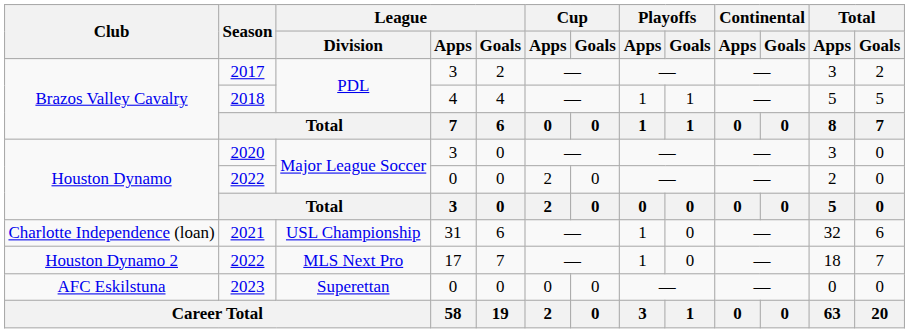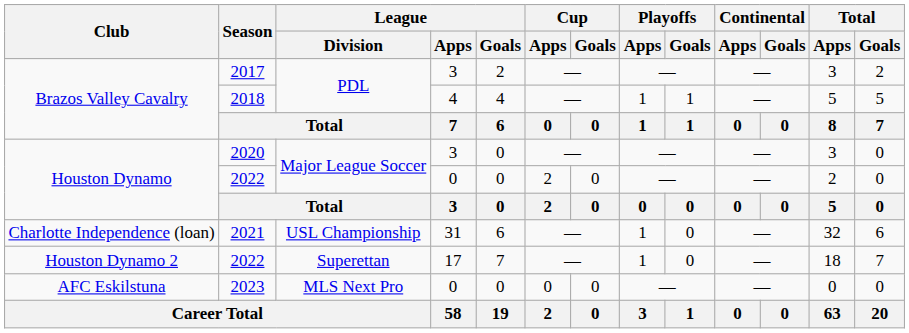Houston Dynamo 2 / 2022 | League / Division: MLS Next Pro -> Superettan
2023 | League / Division: Superettan -> MLS Next Pro
